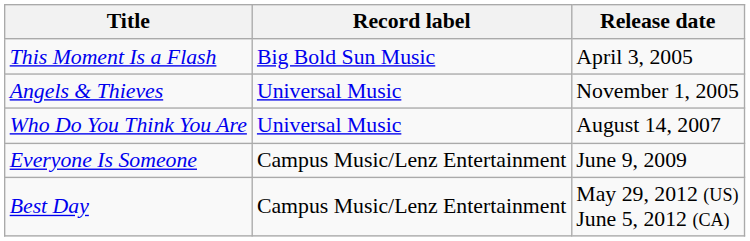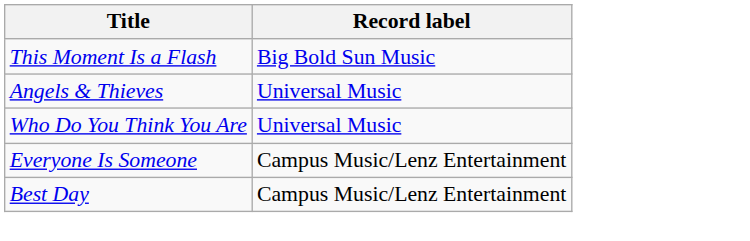- column: Release date | April 3, 2005 | November 1, 2005 | August 14, 2007 | June 9, 2009 | May 29, 2012 (US) June 5, 2012 (CA)
